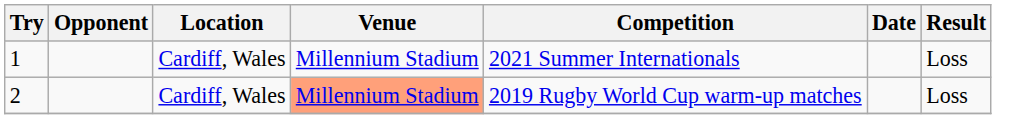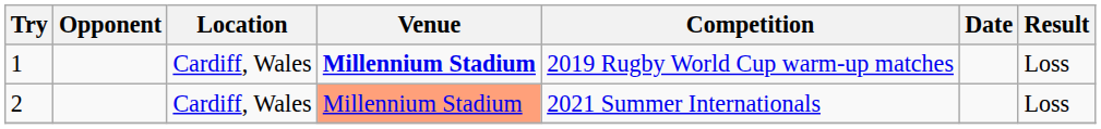1 | Venue: normal -> bold
1 | Competition: 2021 Summer Internationals -> 2019 Rugby World Cup warm-up matches
2 | Competition: 2019 Rugby World Cup warm-up matches -> 2021 Summer Internationals
